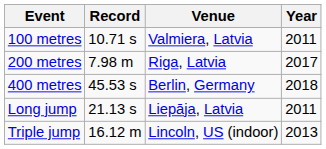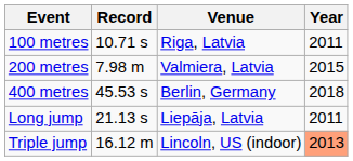100 metres | Venue: Valmiera, Latvia -> Riga, Latvia
200 metres | Venue: Riga, Latvia -> Valmiera, Latvia
200 metres | Year: 2017 -> 2015
Triple jump | Year: no background -> lightsalmon background
